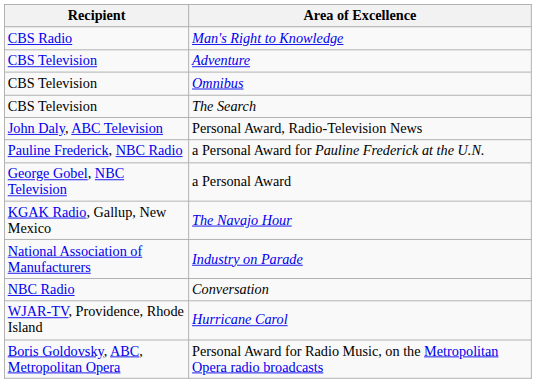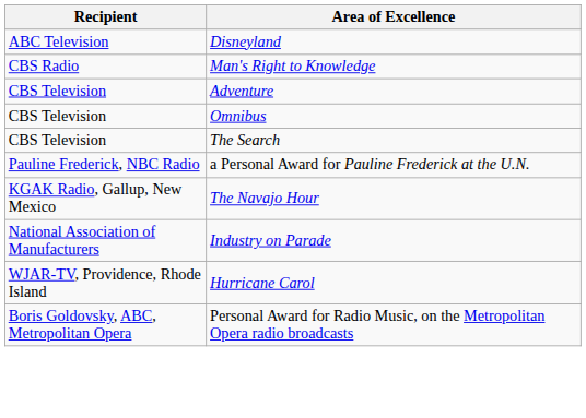+ row: ABC Television | Disneyland
- row: John Daly, ABC Television | Personal Award, Radio-Television News
- row: George Gobel, NBC Television | a Personal Award
- row: NBC Radio | Conversation
